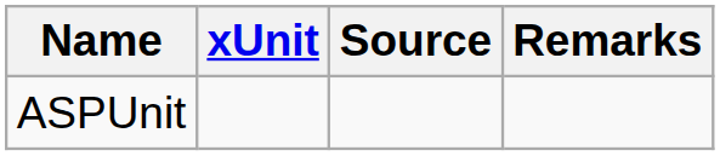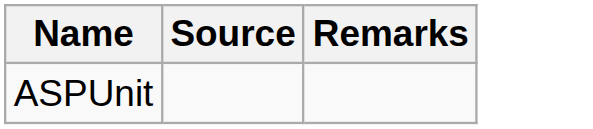- column: xUnit
